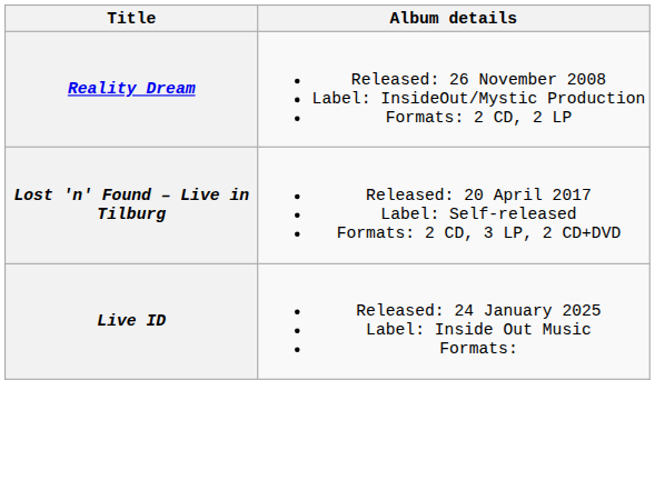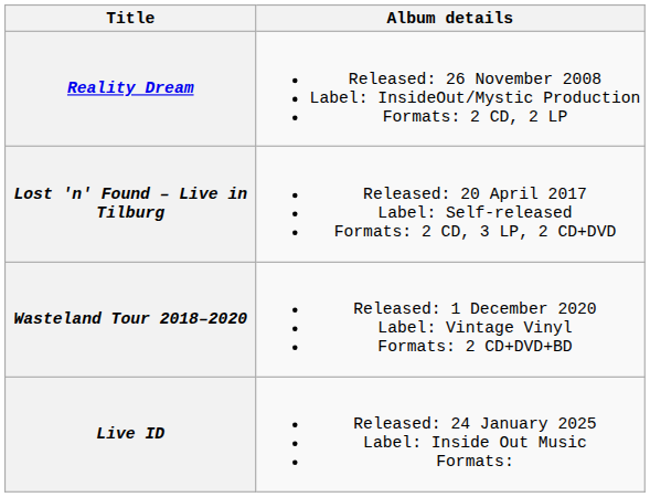+ row: Wasteland Tour 2018–2020 | Released: 1 December 2020 Label: Vintage Vinyl Formats: 2 CD+DVD+BD
